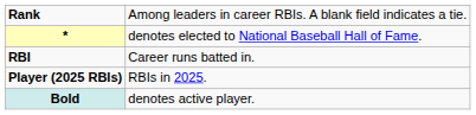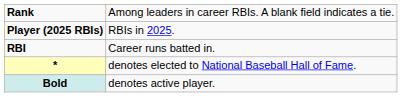rows swapped: Player (2025 RBIs) <-> *
